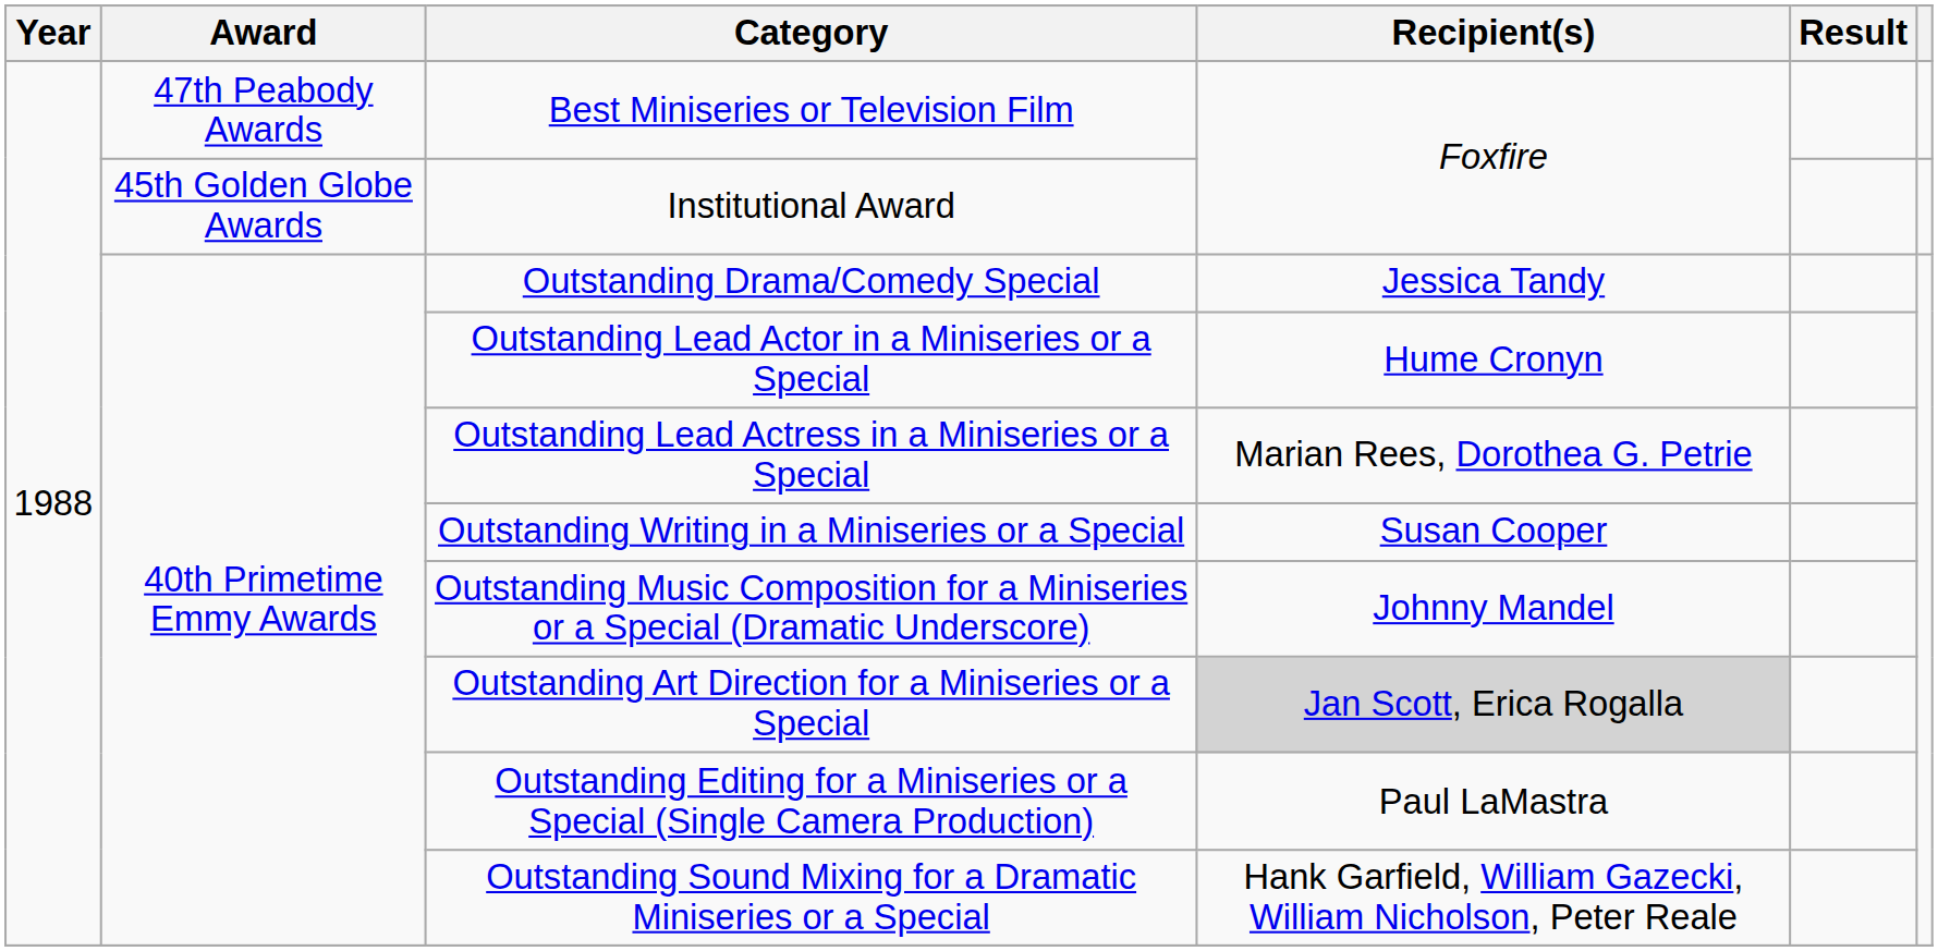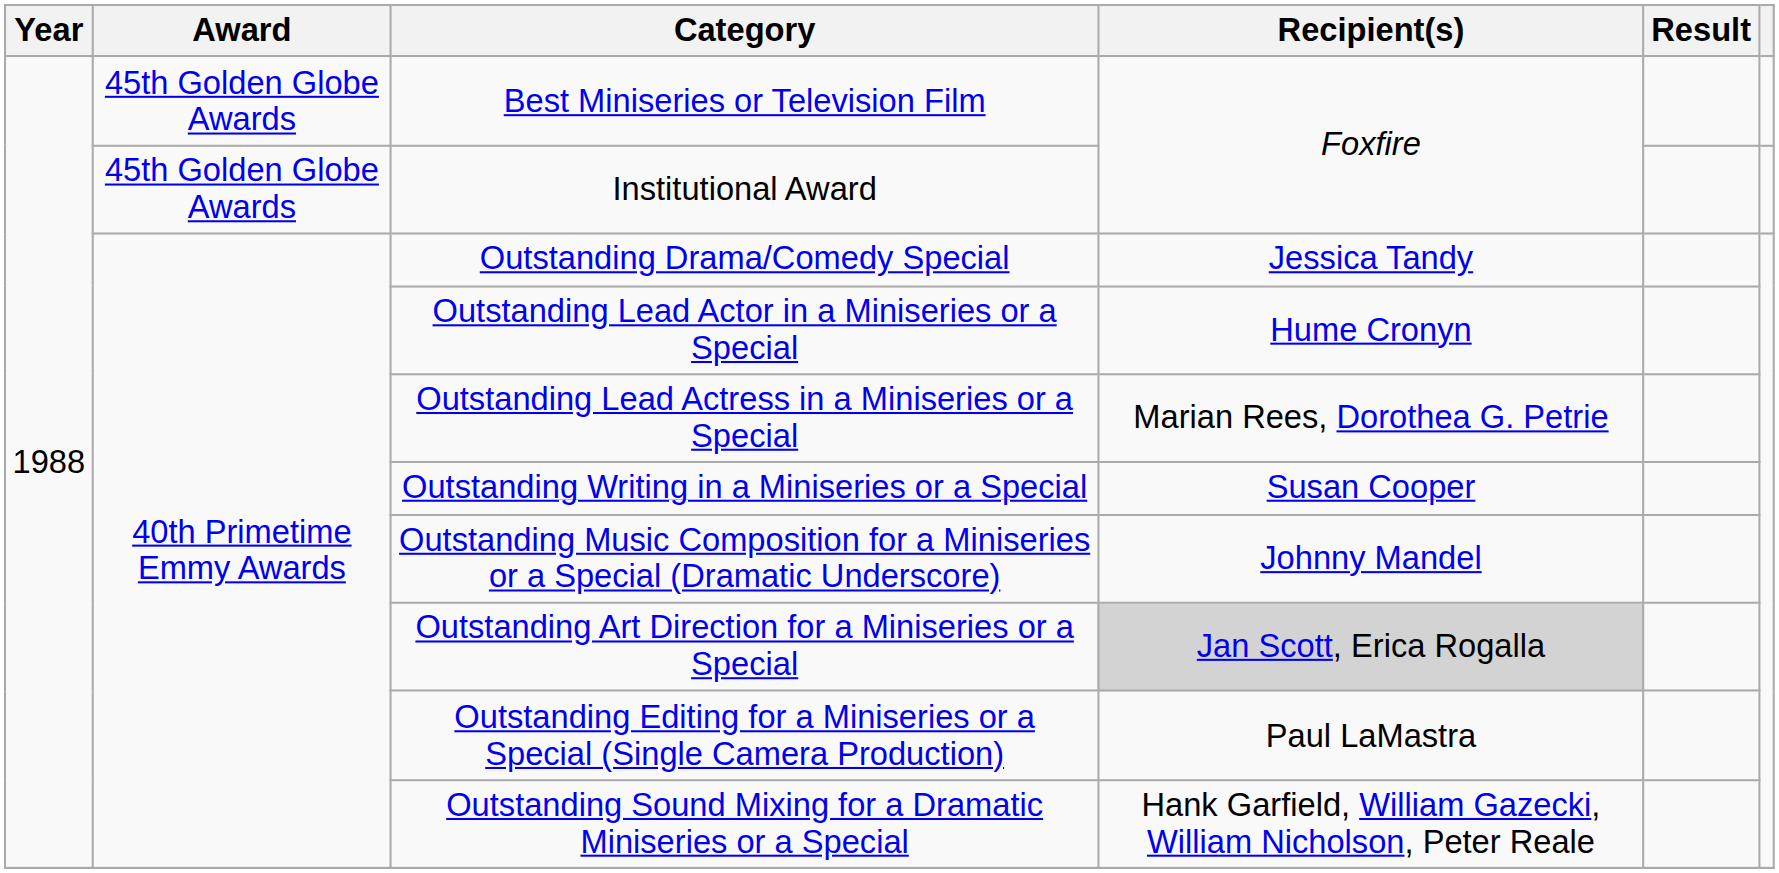Best Miniseries or Television Film | Award: 47th Peabody Awards -> 45th Golden Globe Awards
